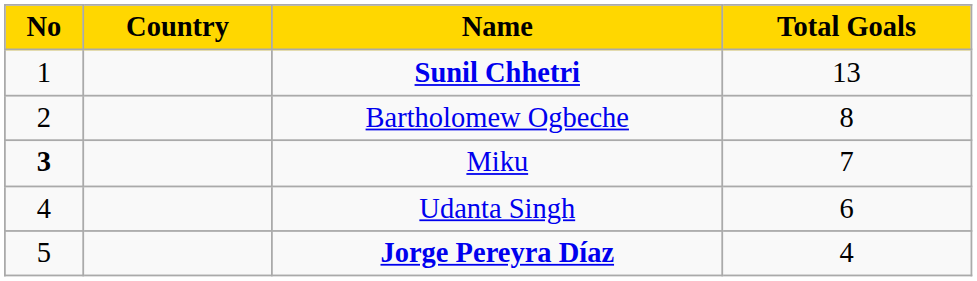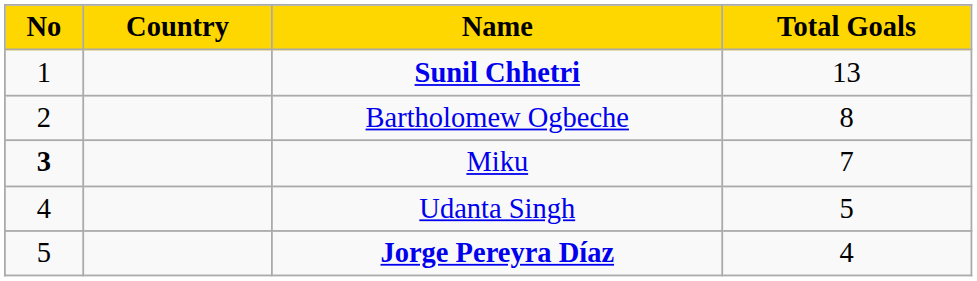Udanta Singh | Total Goals: 6 -> 5
